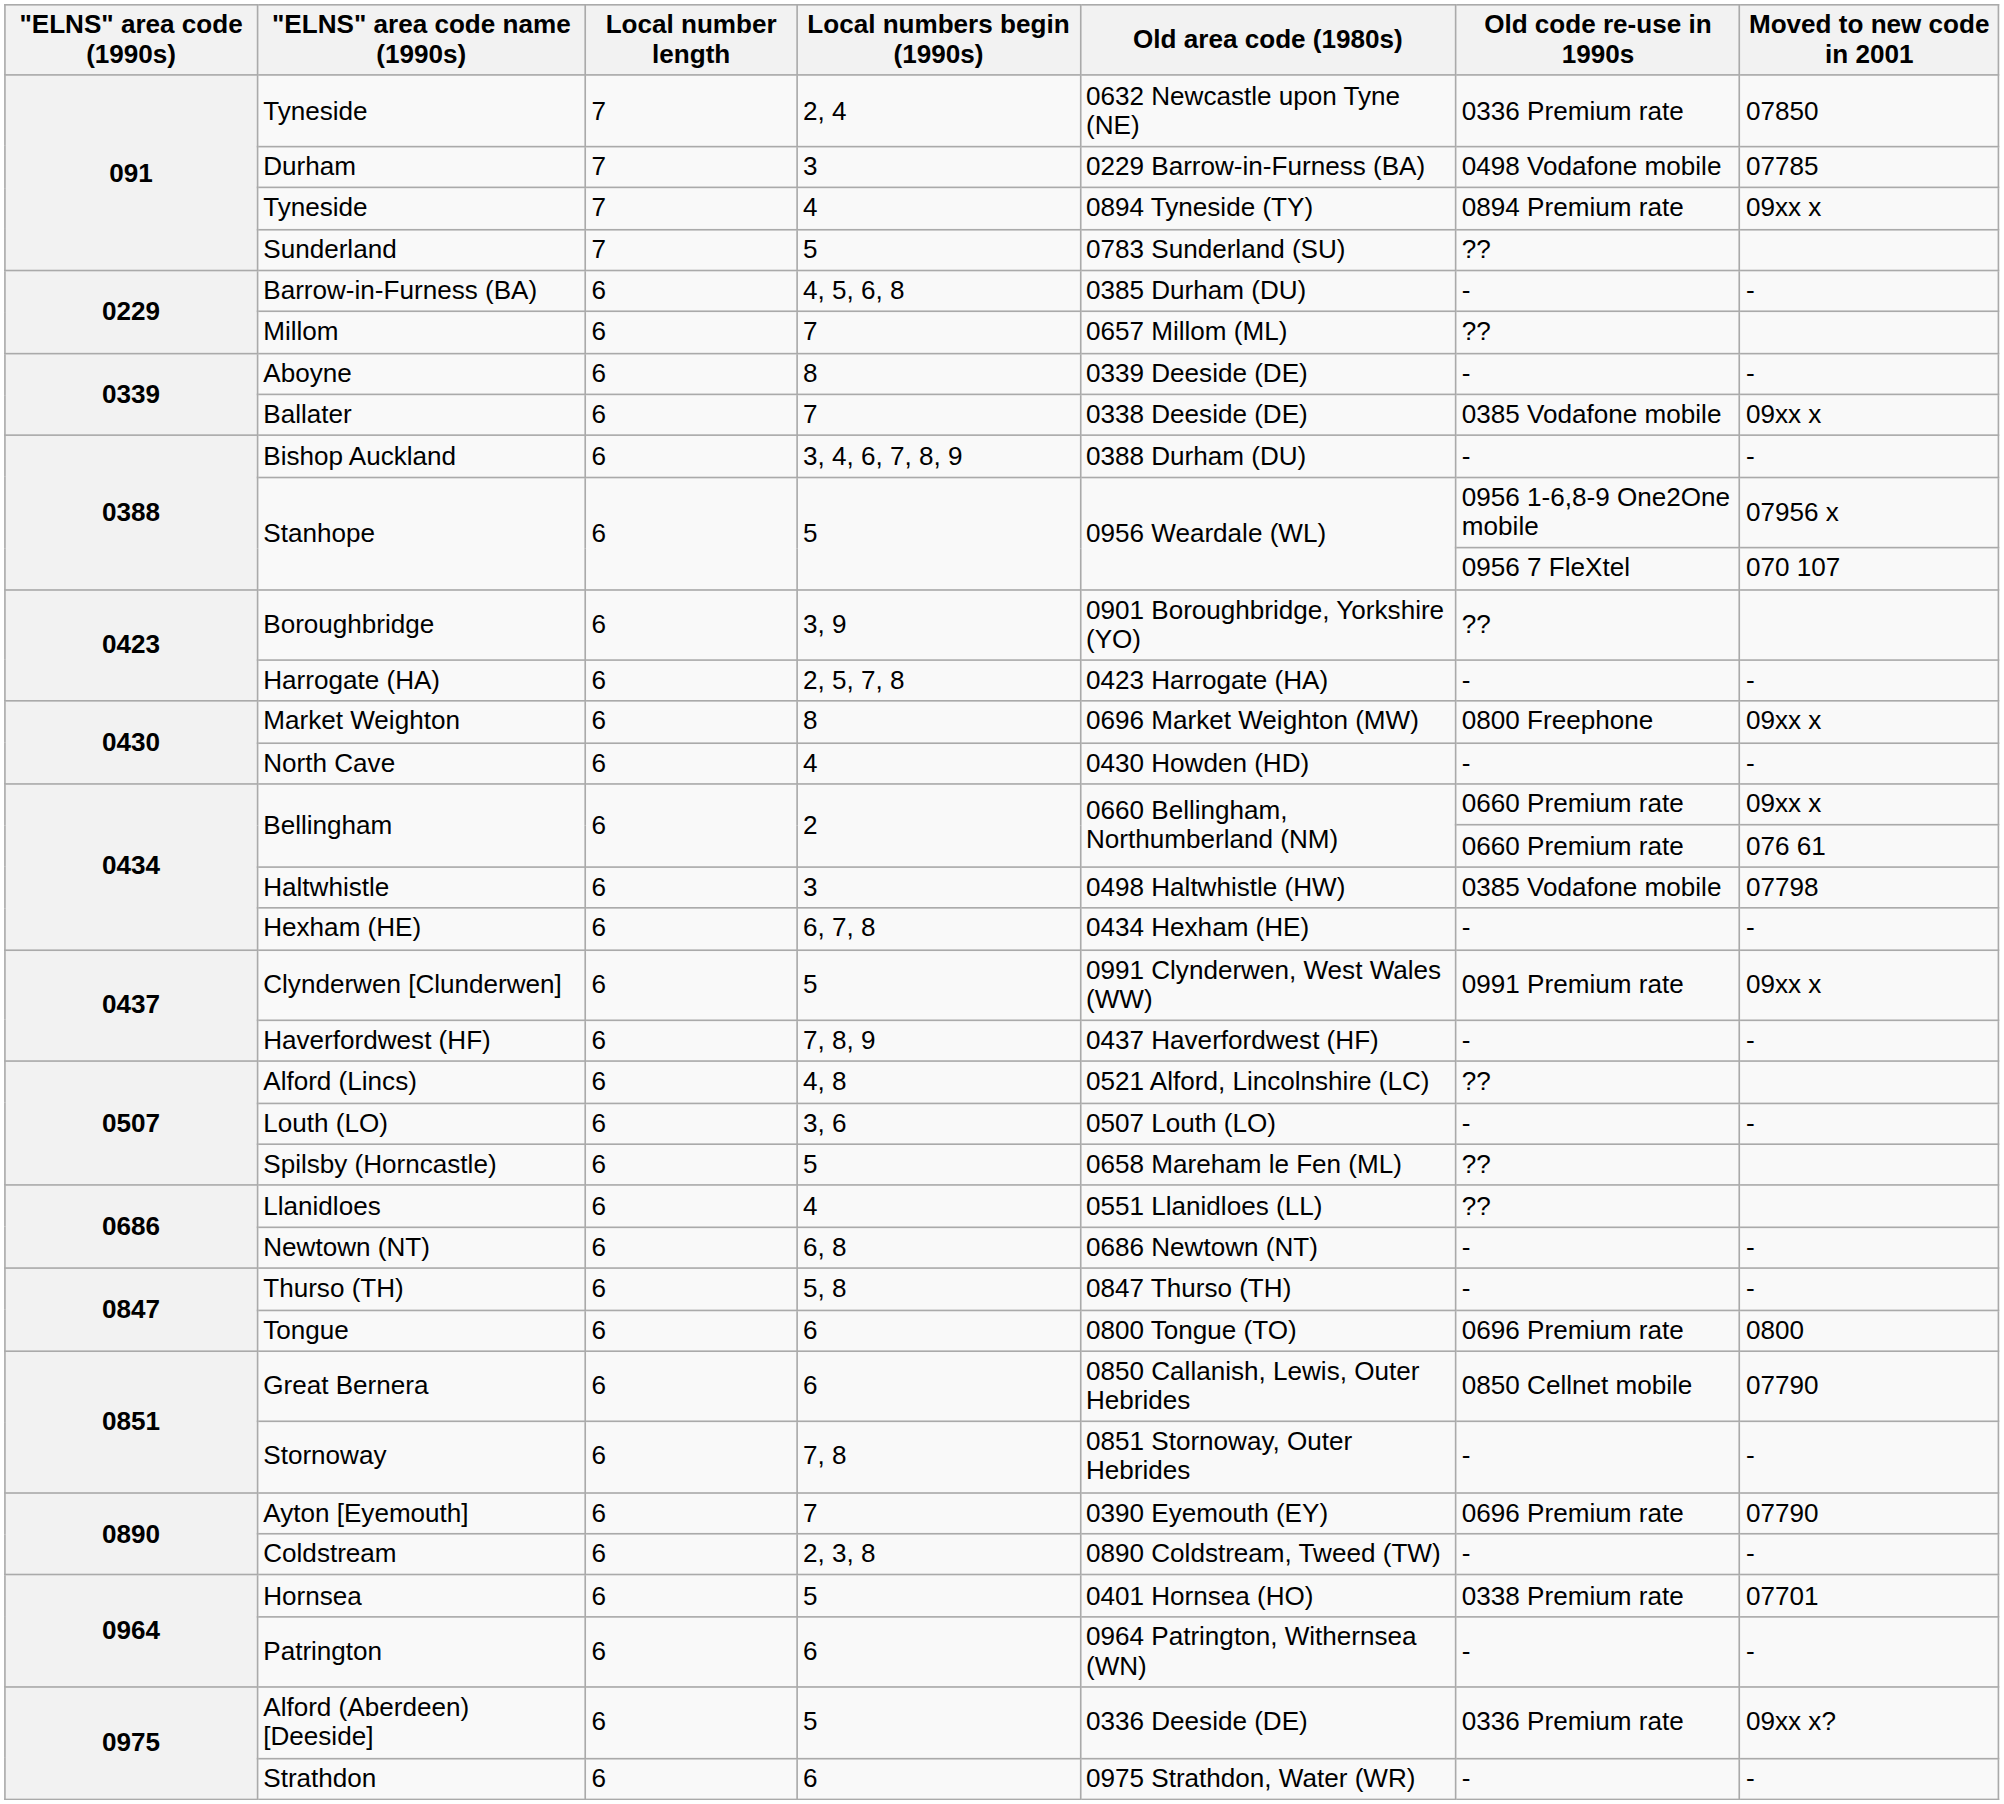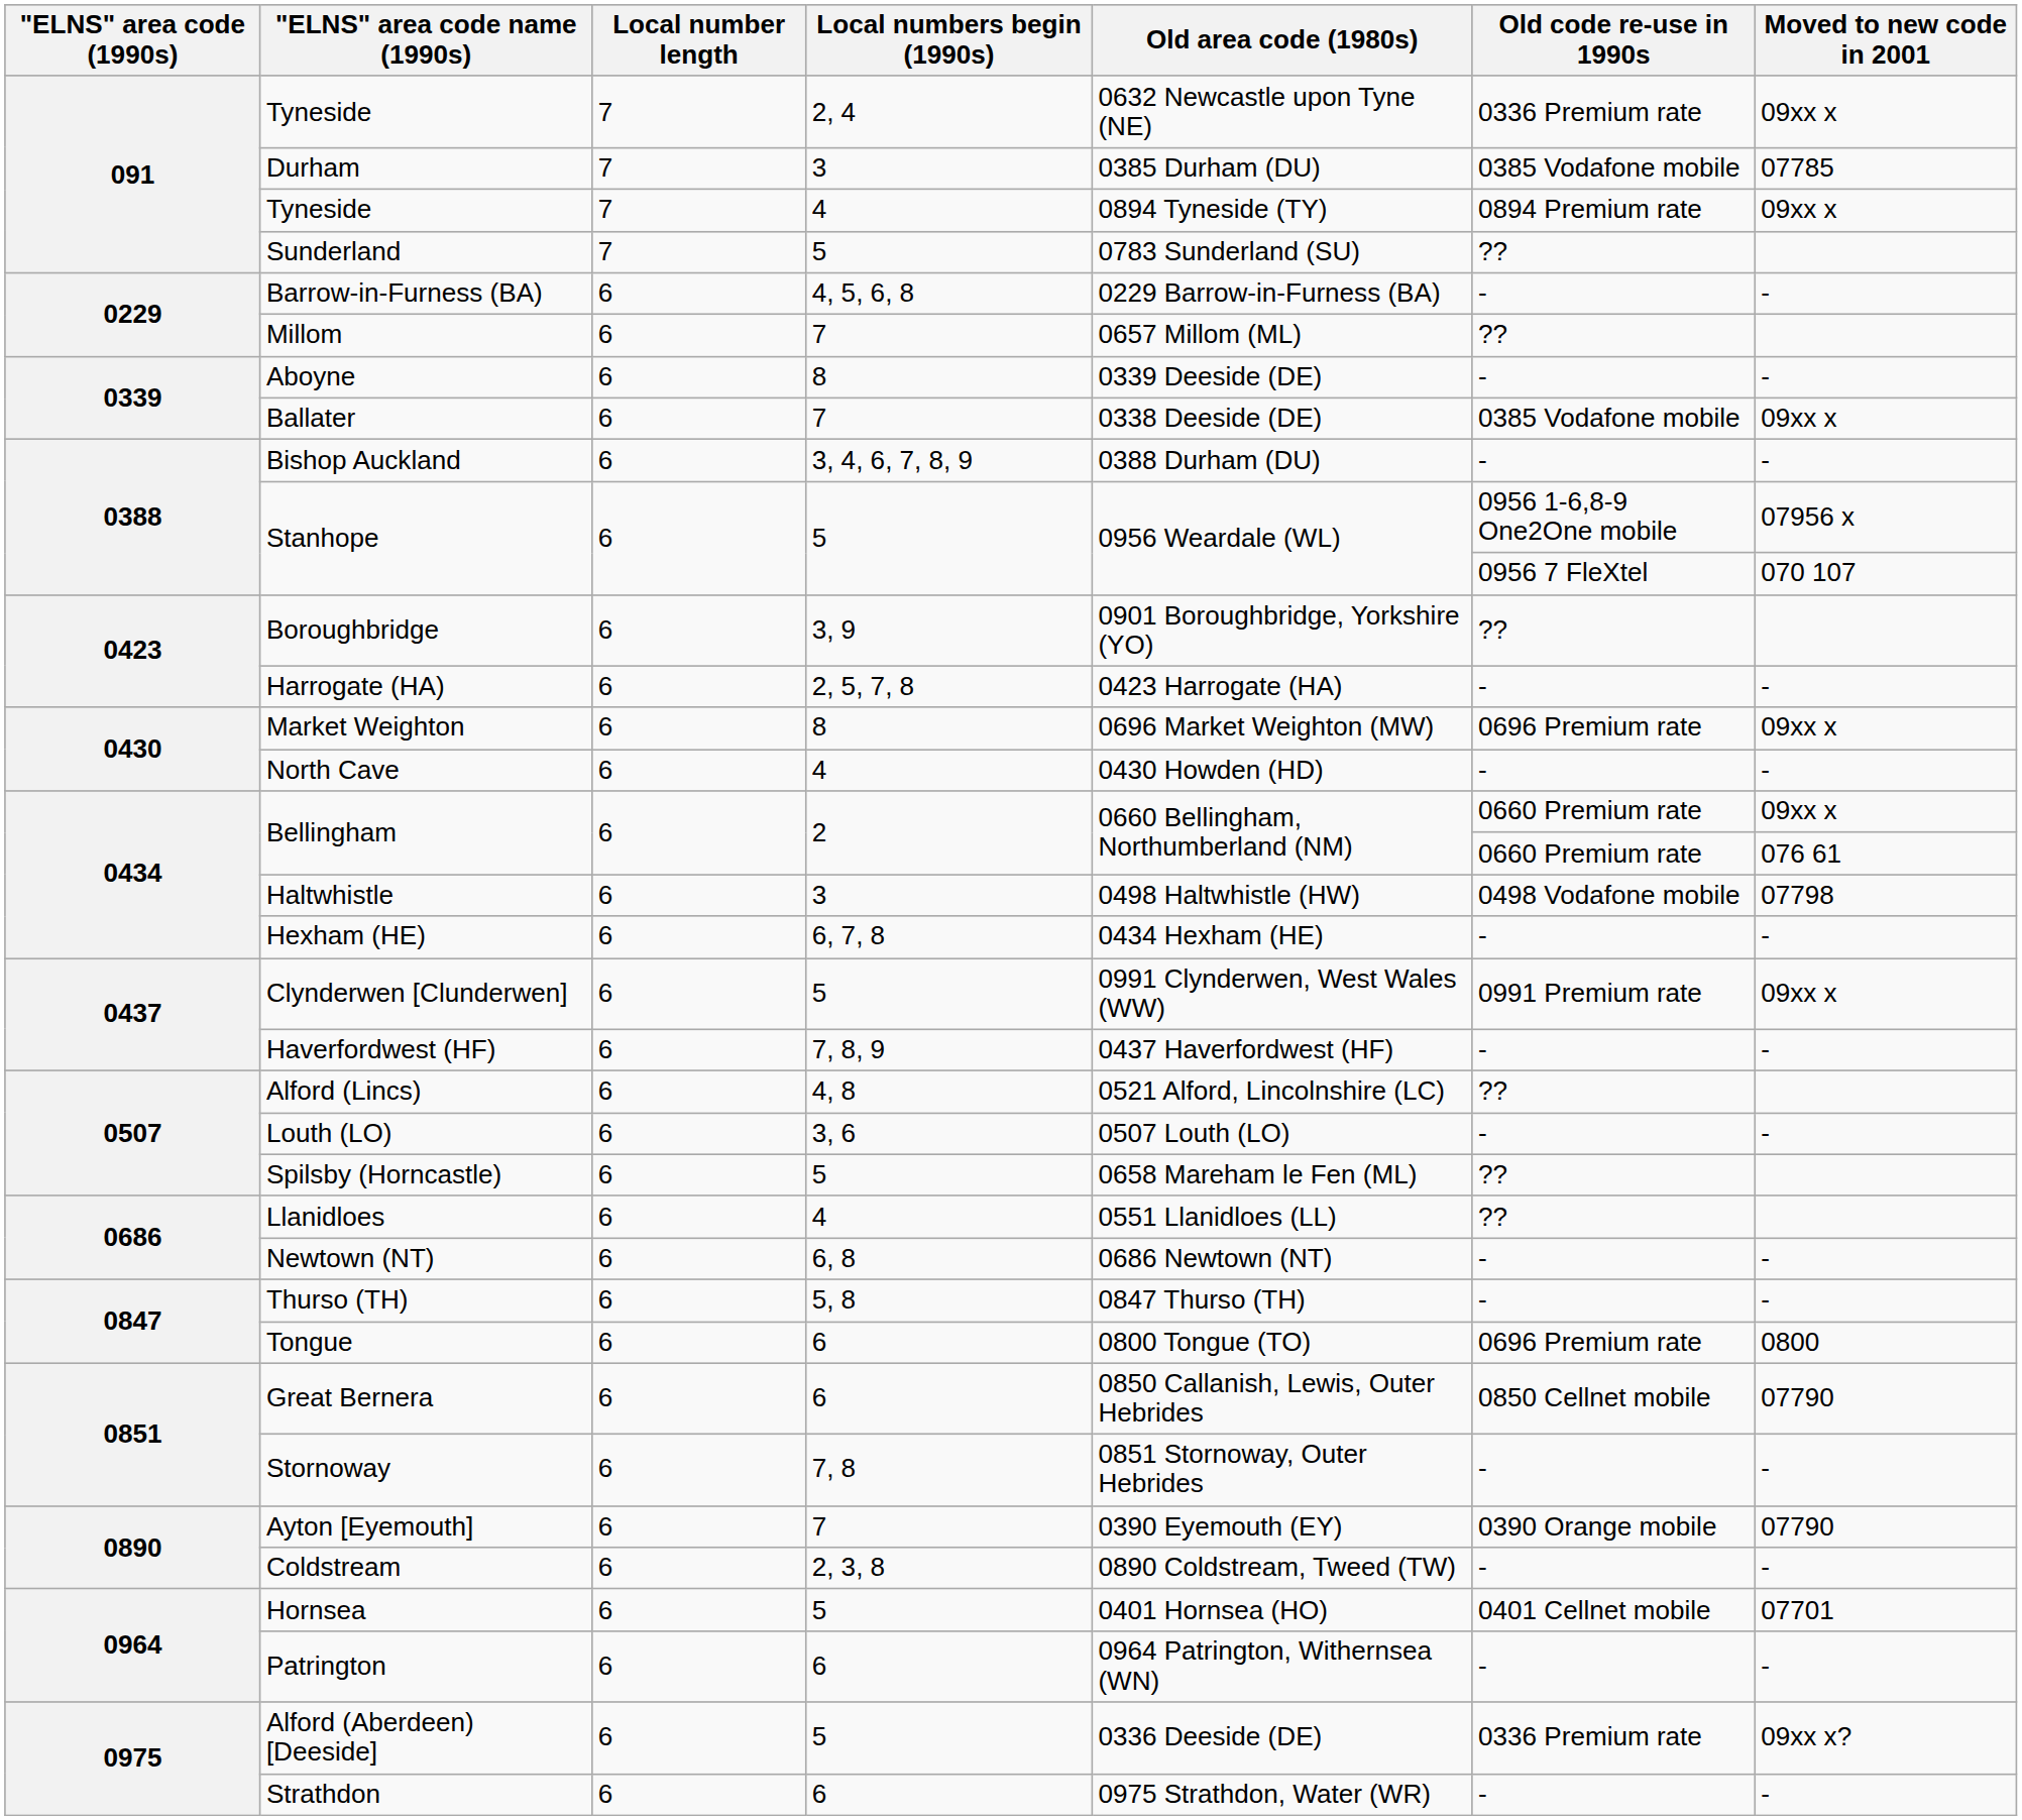Tyneside / 2, 4 | Moved to new code in 2001: 07850 -> 09xx x
Durham | Old area code (1980s): 0229 Barrow-in-Furness (BA) -> 0385 Durham (DU)
Durham | Old code re-use in 1990s: 0498 Vodafone mobile -> 0385 Vodafone mobile
Barrow-in-Furness (BA) | Old area code (1980s): 0385 Durham (DU) -> 0229 Barrow-in-Furness (BA)
Market Weighton | Old code re-use in 1990s: 0800 Freephone -> 0696 Premium rate
Haltwhistle | Old code re-use in 1990s: 0385 Vodafone mobile -> 0498 Vodafone mobile
Ayton [Eyemouth] | Old code re-use in 1990s: 0696 Premium rate -> 0390 Orange mobile
Hornsea | Old code re-use in 1990s: 0338 Premium rate -> 0401 Cellnet mobile
